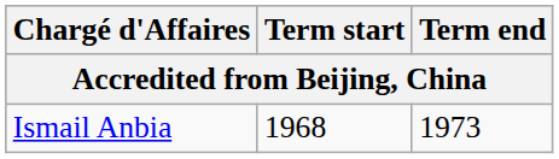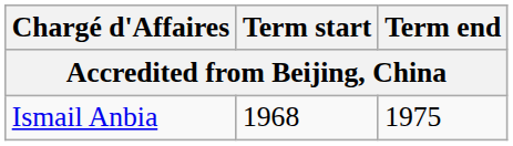Ismail Anbia | Term end: 1973 -> 1975
